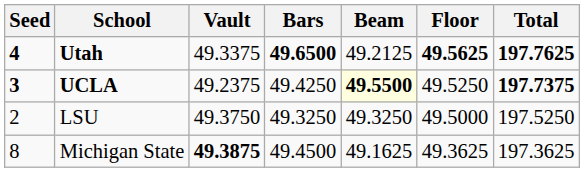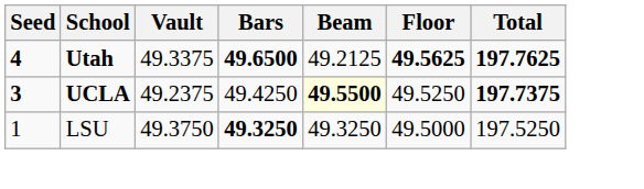LSU | Seed: 2 -> 1
LSU | Bars: normal -> bold
- row: 8 | Michigan State | 49.3875 | 49.4500 | 49.1625 | 49.3625 | 197.3625
